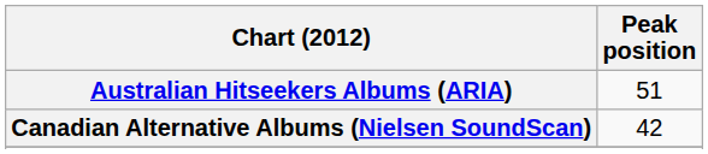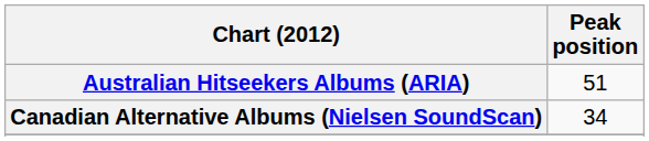Canadian Alternative Albums (Nielsen SoundScan) | Peak position: 42 -> 34
